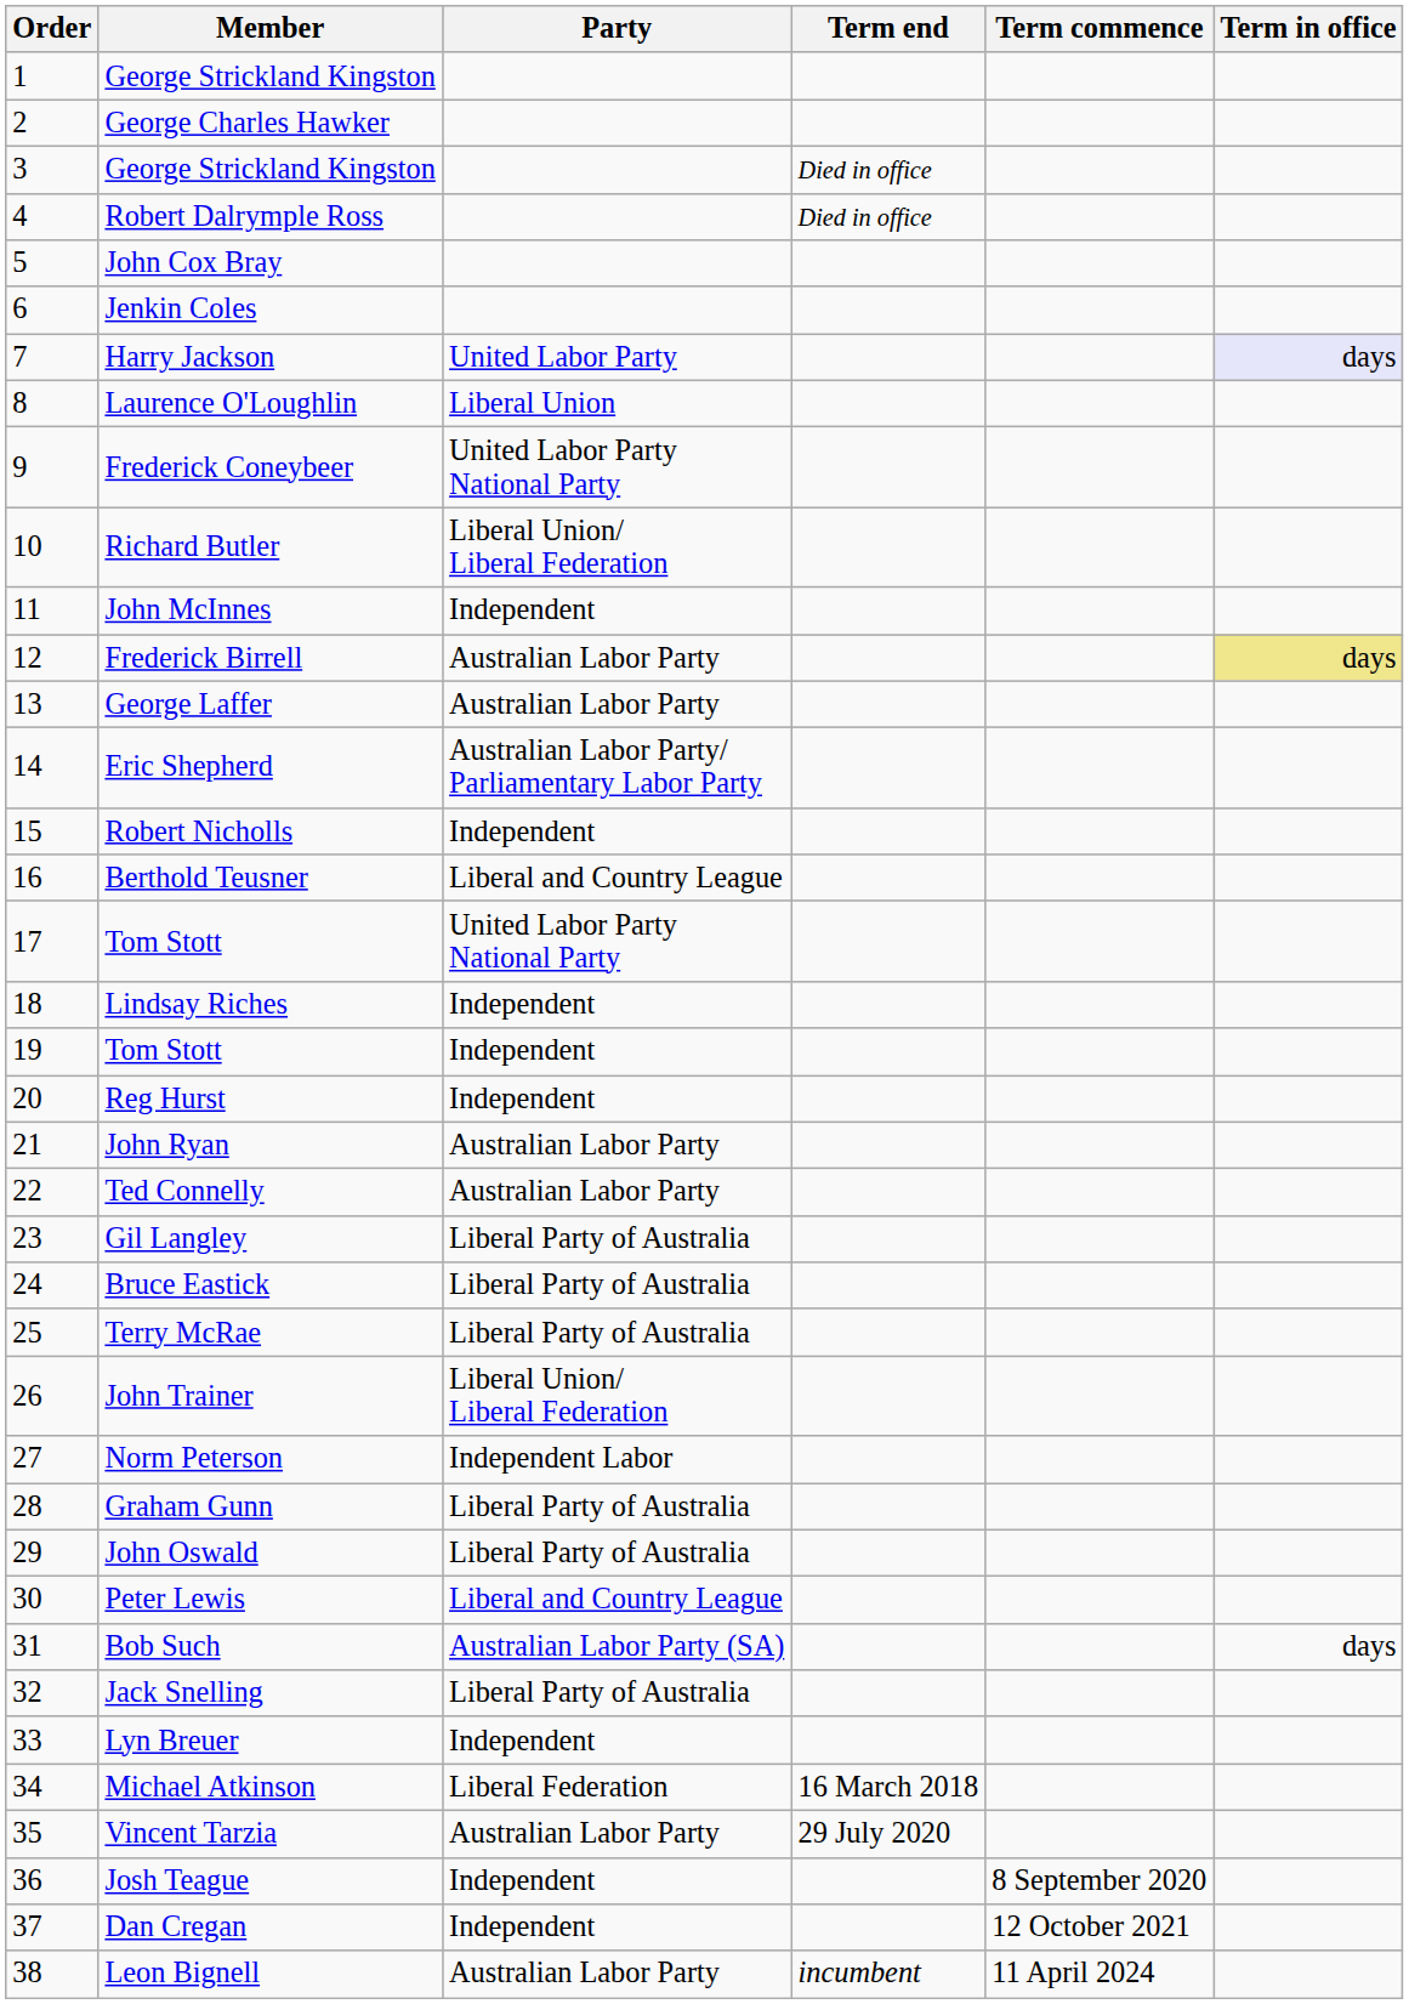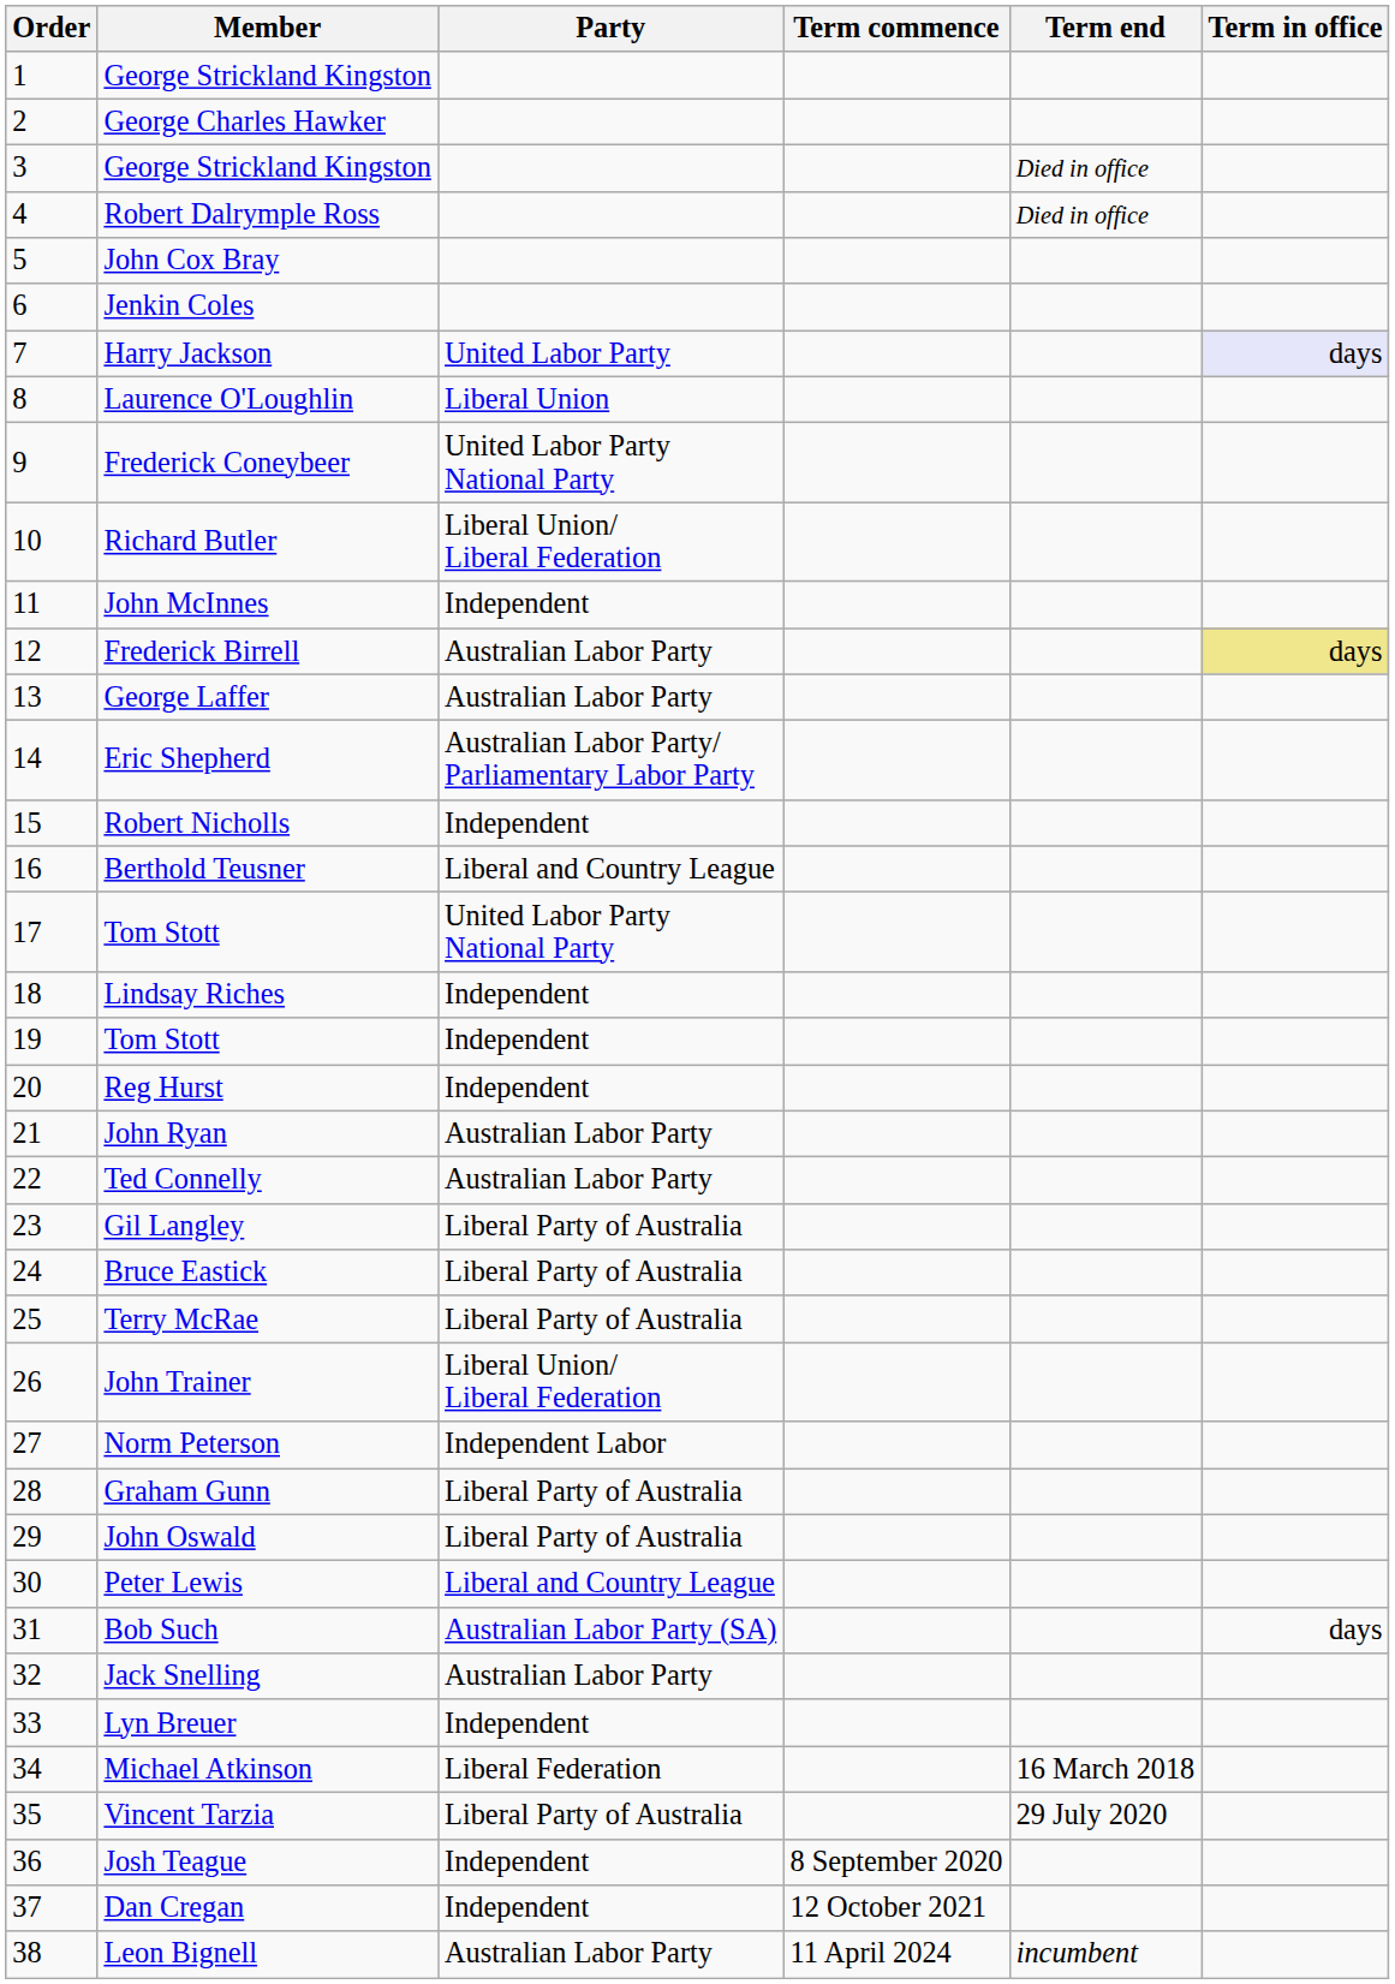columns swapped: Term commence <-> Term end
Jack Snelling | Party: Liberal Party of Australia -> Australian Labor Party
Vincent Tarzia | Party: Australian Labor Party -> Liberal Party of Australia
